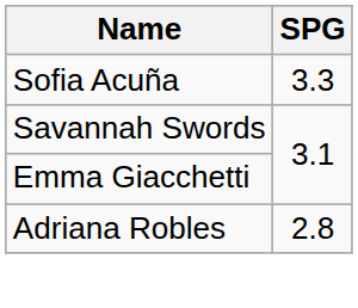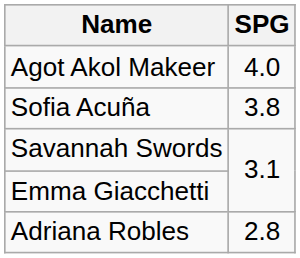+ row: Agot Akol Makeer | 4.0
Sofia Acuña | SPG: 3.3 -> 3.8
